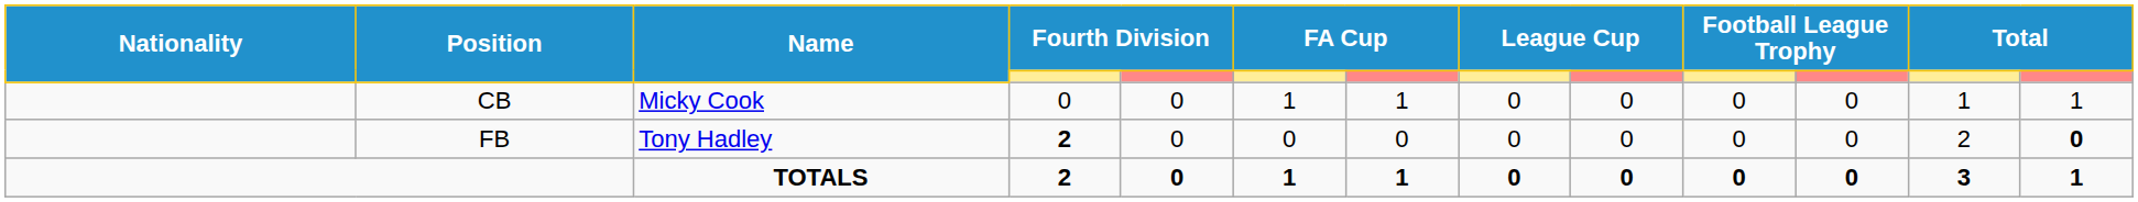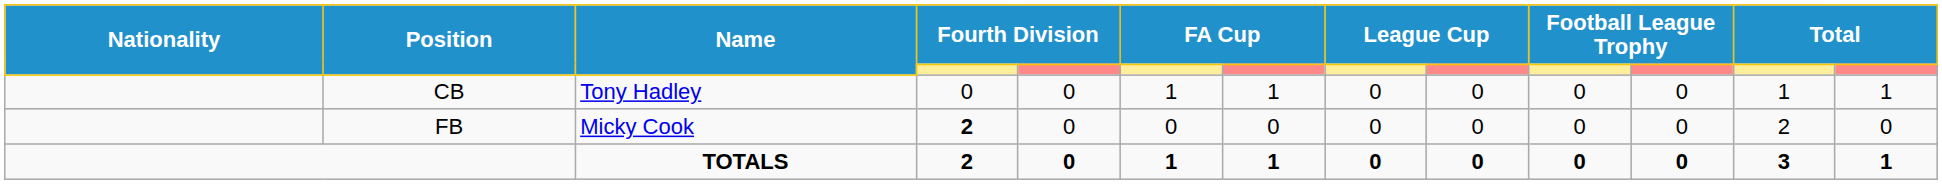CB | Name: Micky Cook -> Tony Hadley
FB | Name: Tony Hadley -> Micky Cook
FB | column 13: bold -> normal
